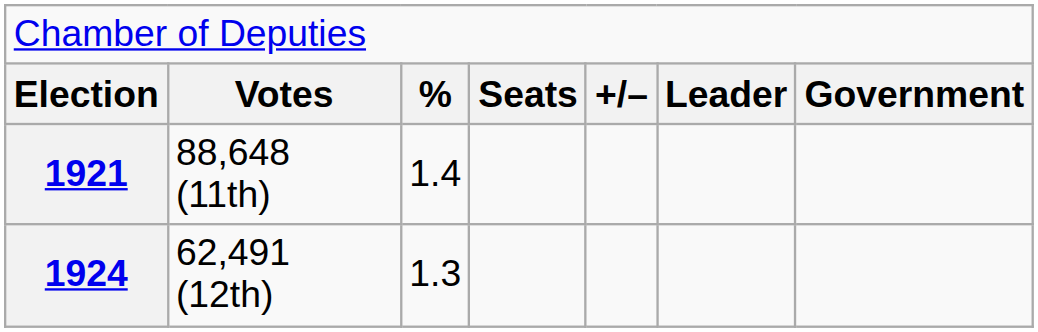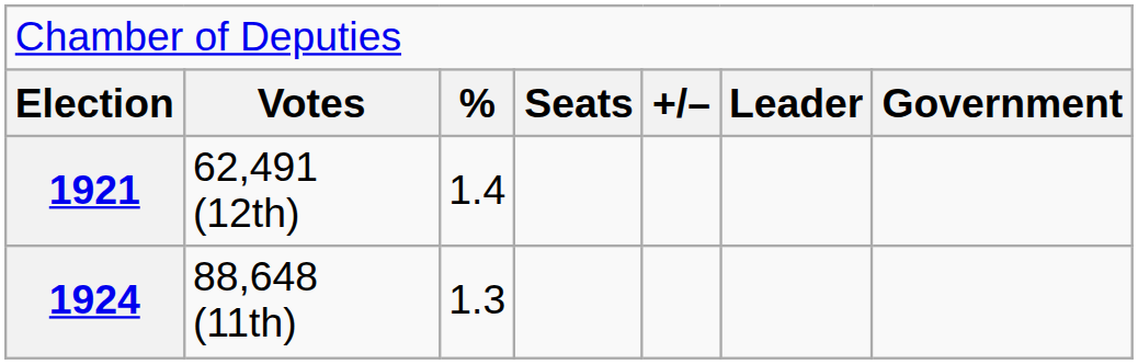1921 | column 2: 88,648 (11th) -> 62,491 (12th)
1924 | column 2: 62,491 (12th) -> 88,648 (11th)
